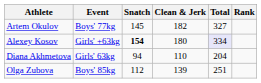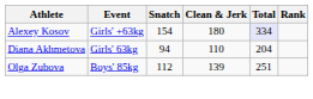- row: Artem Okulov | Boys' 77kg | 145 | 182 | 327
Alexey Kosov | Snatch: bold -> normal
